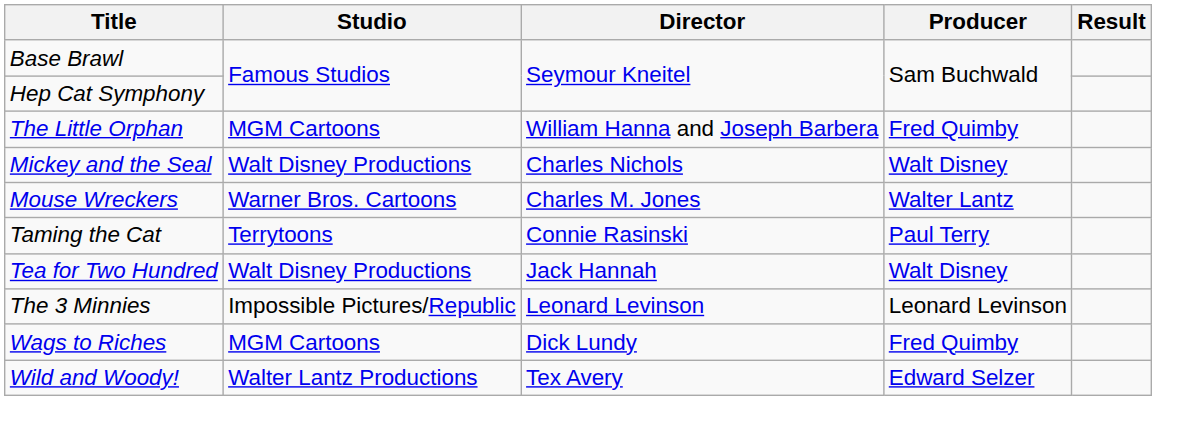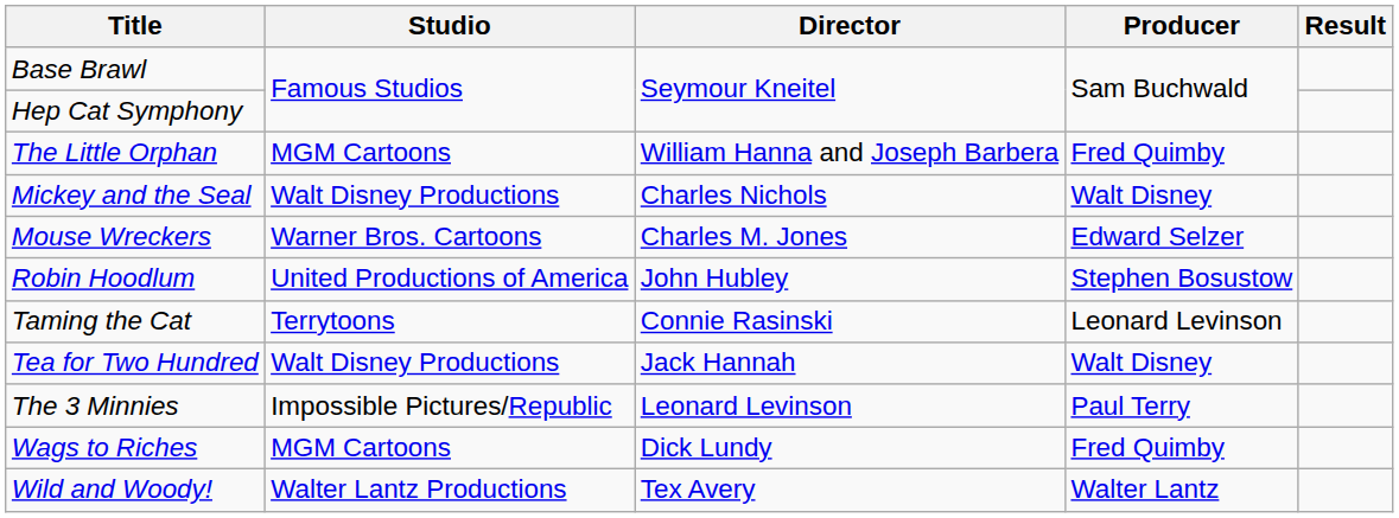Mouse Wreckers | Producer: Walter Lantz -> Edward Selzer
+ row: Robin Hoodlum | United Productions of America | John Hubley | Stephen Bosustow
Taming the Cat | Producer: Paul Terry -> Leonard Levinson
The 3 Minnies | Producer: Leonard Levinson -> Paul Terry
Wild and Woody! | Producer: Edward Selzer -> Walter Lantz
